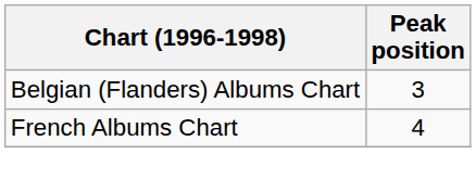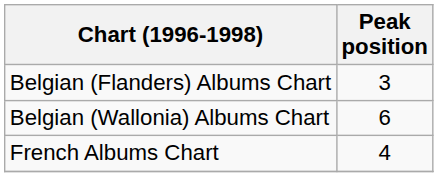+ row: Belgian (Wallonia) Albums Chart | 6
